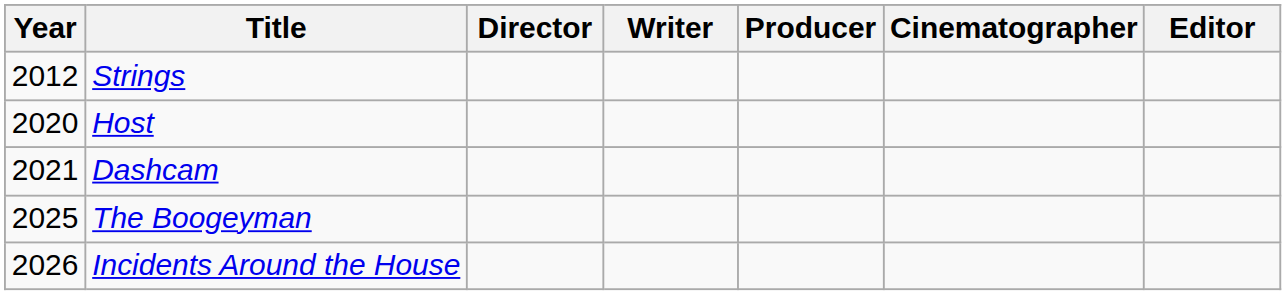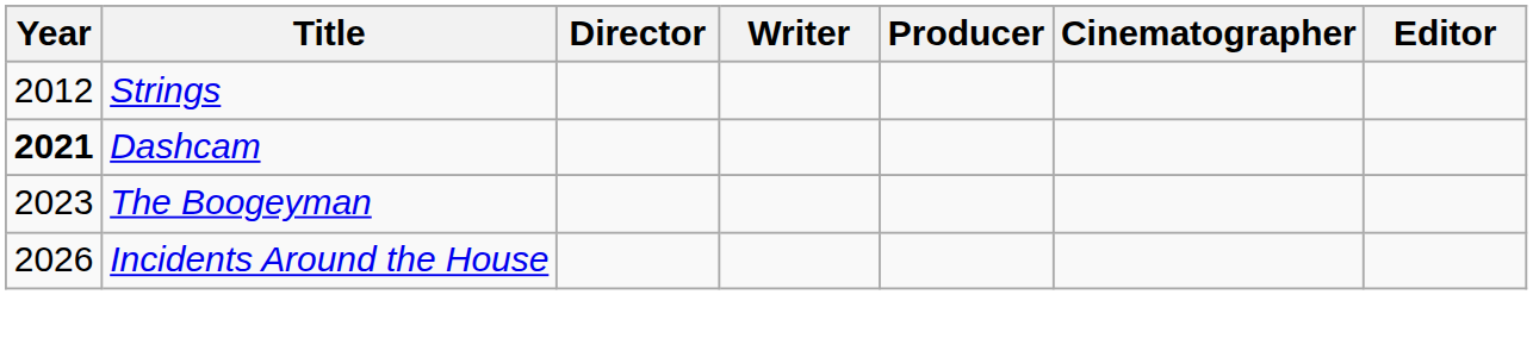- row: 2020 | Host
Dashcam | Year: normal -> bold
The Boogeyman | Year: 2025 -> 2023
